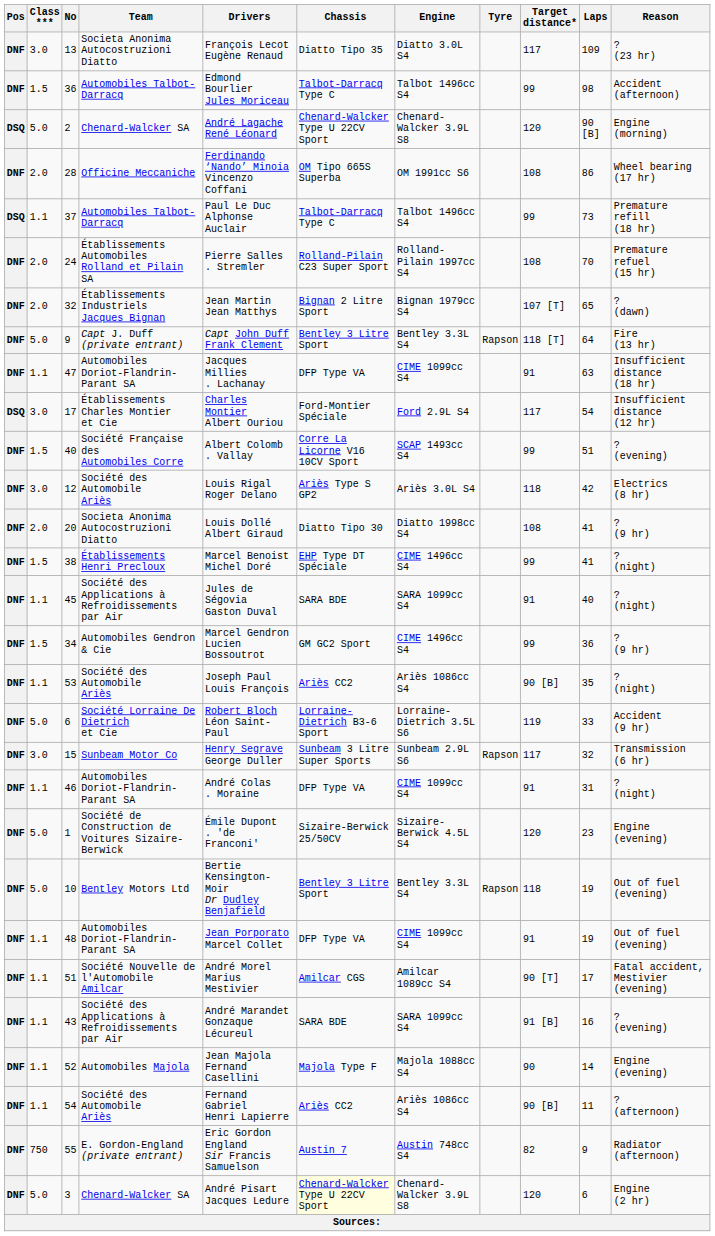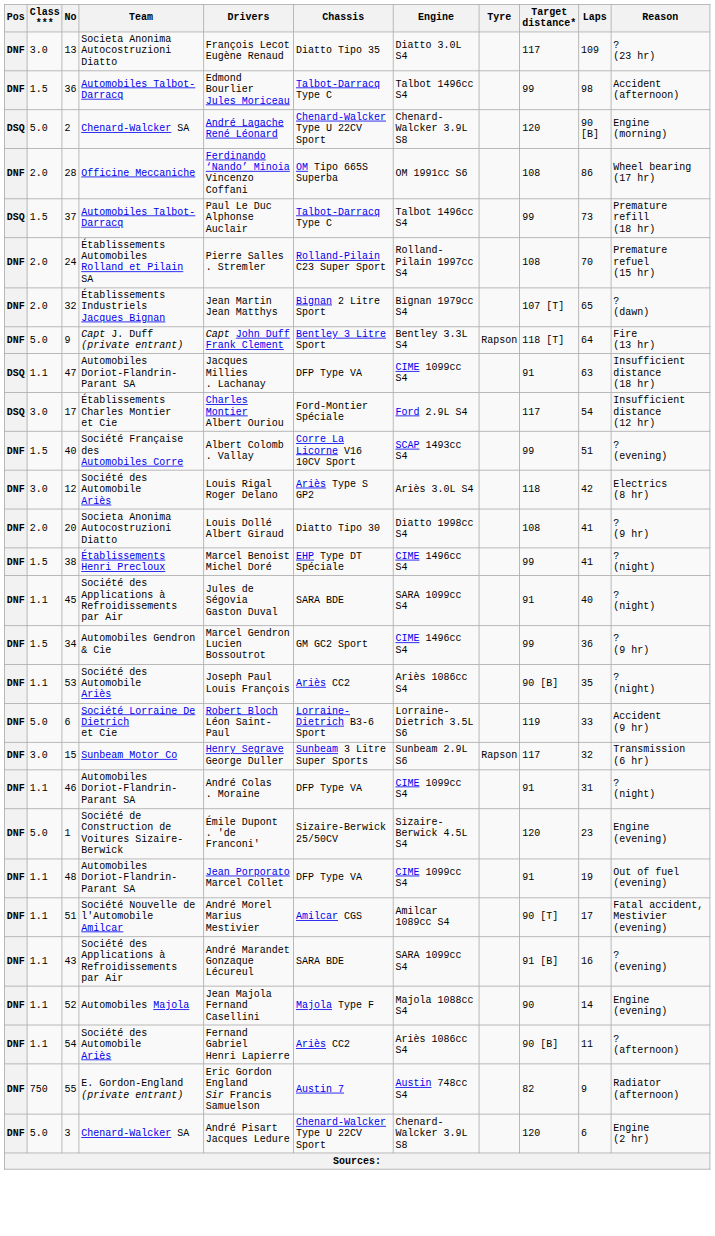37 | Class ***: 1.1 -> 1.5
47 | Pos: DNF -> DSQ
- row: DNF | 5.0 | 10 | Bentley Motors Ltd | Bertie Kensington-Moir Dr Dudley Benjafield | Bentley 3 Litre Sport | Bentley 3.3L S4 | Rapson | 118 | 19 | Out of fuel (evening)
3 | Chassis: lightyellow background -> no background
